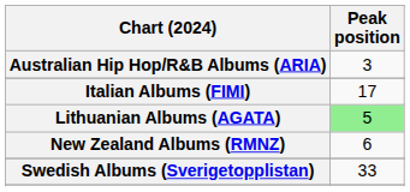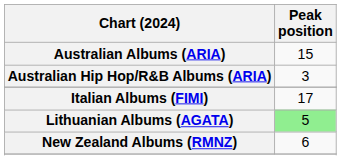+ row: Australian Albums (ARIA) | 15
- row: Swedish Albums (Sverigetopplistan) | 33
